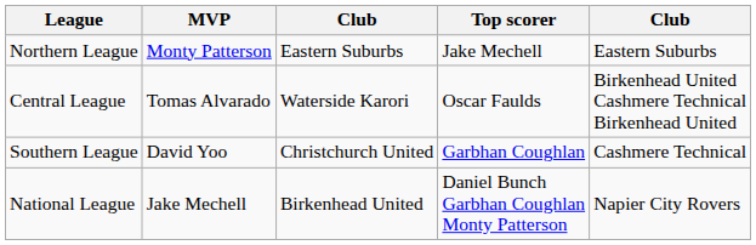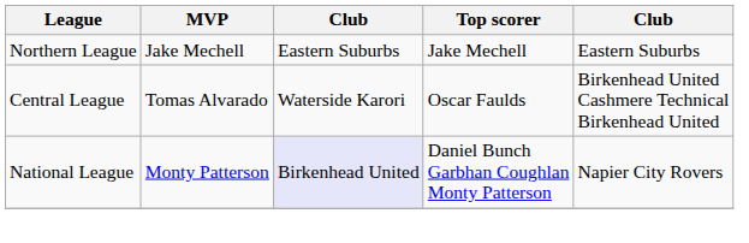Northern League | MVP: Monty Patterson -> Jake Mechell
- row: Southern League | David Yoo | Christchurch United | Garbhan Coughlan | Cashmere Technical
National League | MVP: Jake Mechell -> Monty Patterson
National League | column 3: no background -> lavender background
